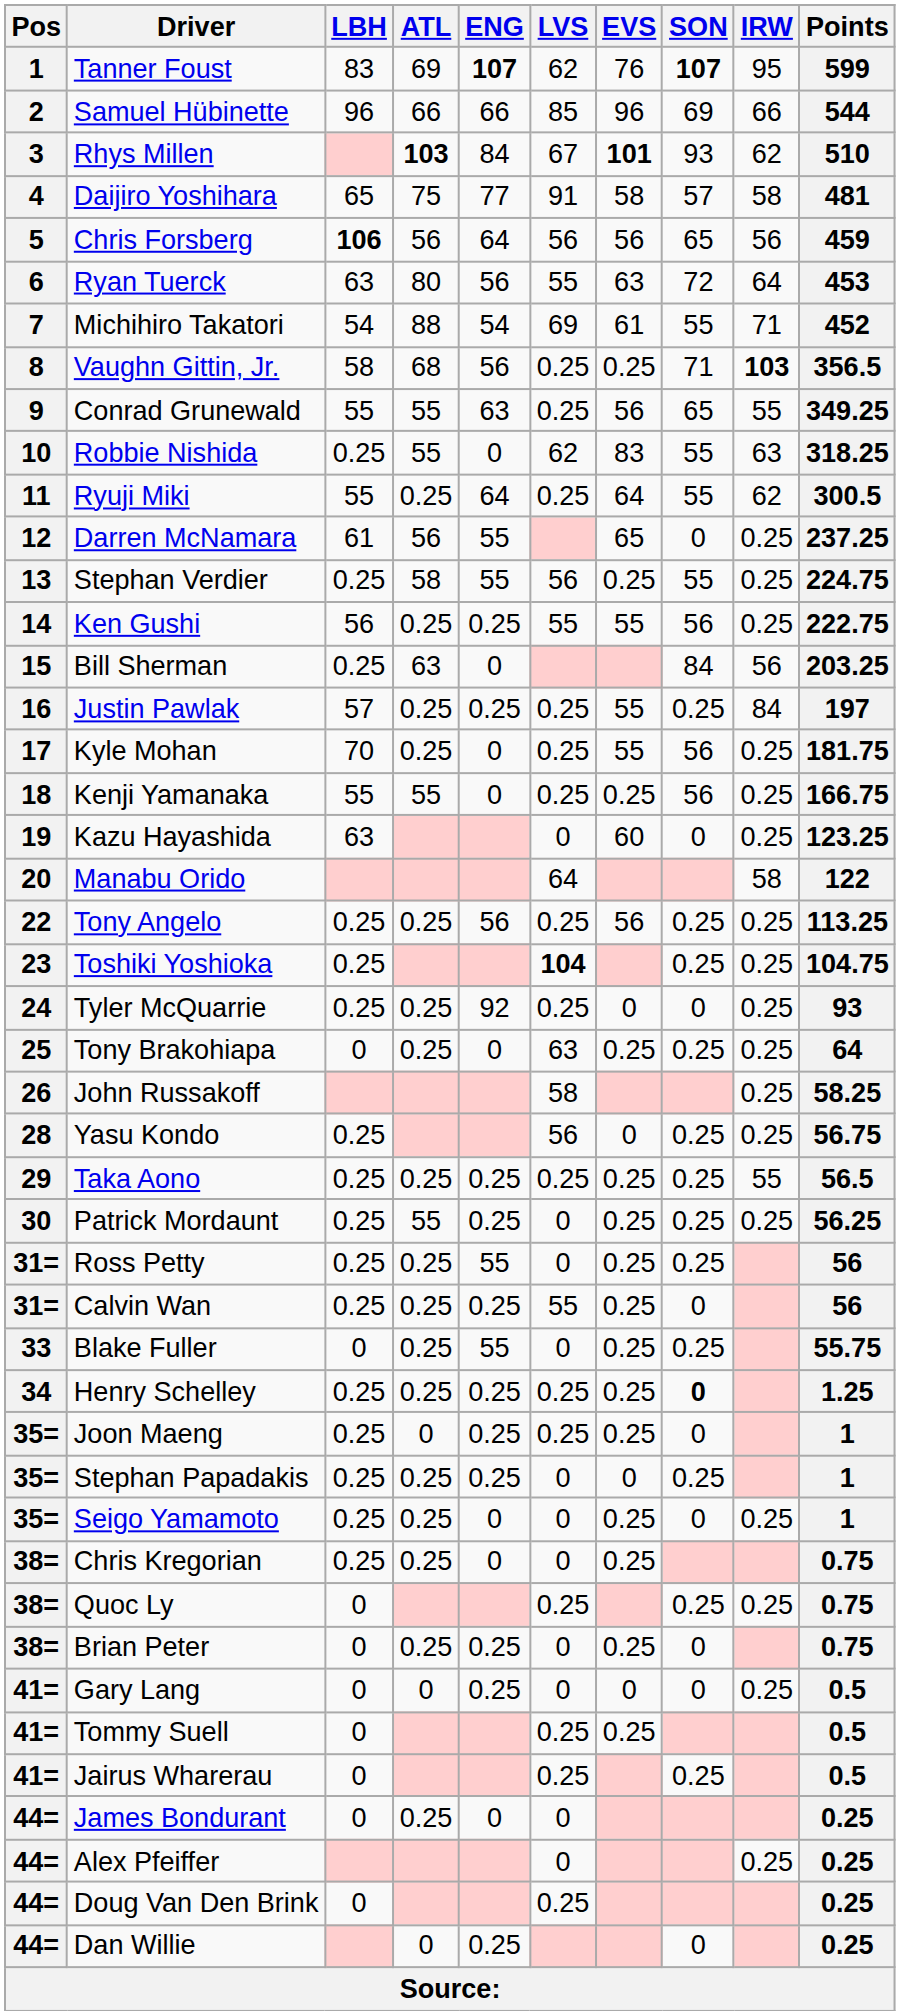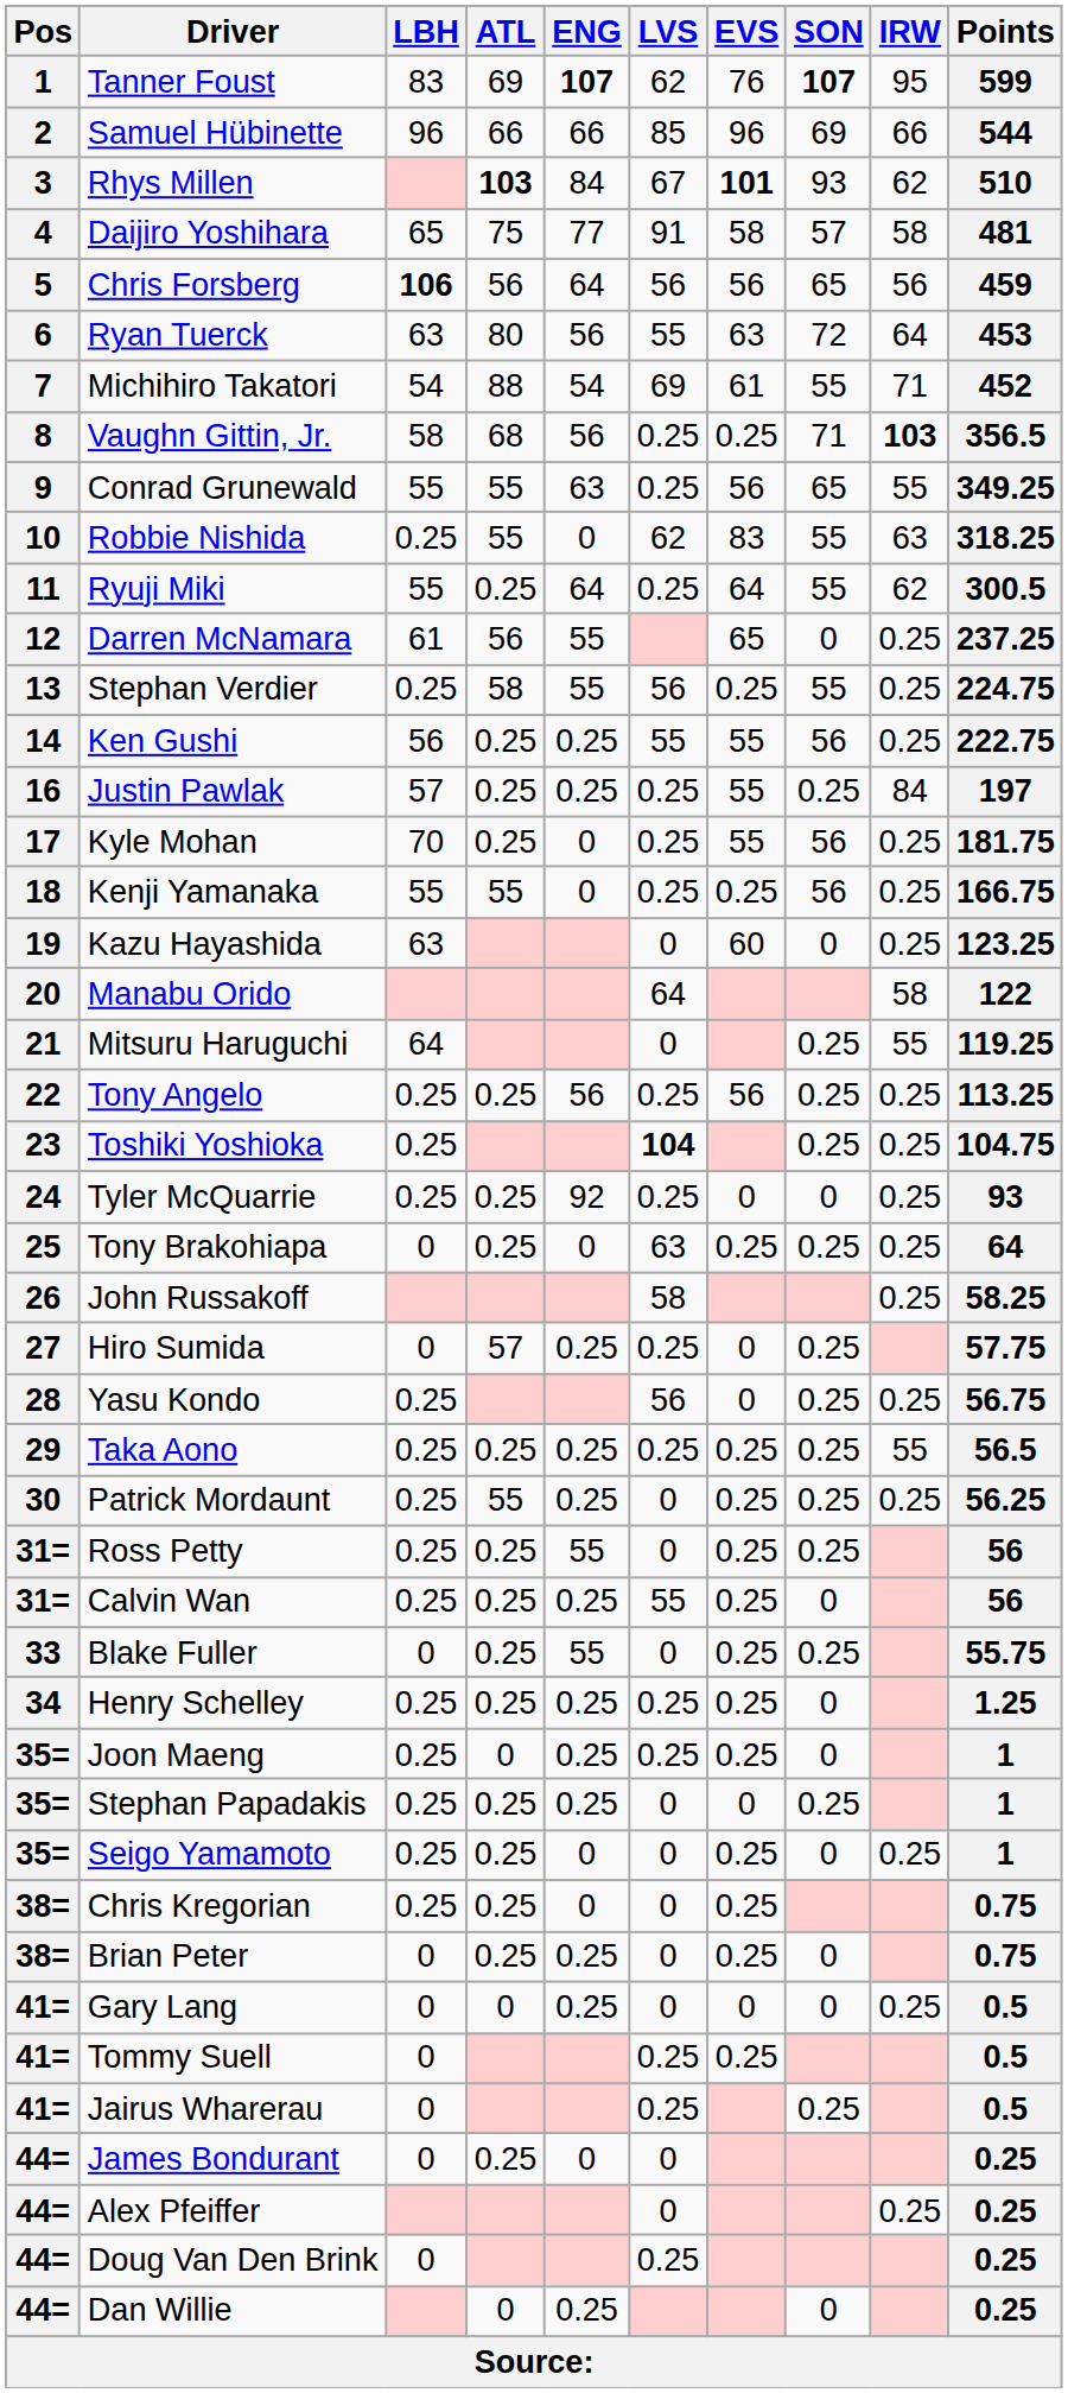- row: 15 | Bill Sherman | 0.25 | 63 | 0 | 84 | 56 | 203.25
+ row: 21 | Mitsuru Haruguchi | 64 | 0 | 0.25 | 55 | 119.25
+ row: 27 | Hiro Sumida | 0 | 57 | 0.25 | 0.25 | 0 | 0.25 | 57.75
Henry Schelley | SON: bold -> normal
- row: 38= | Quoc Ly | 0 | 0.25 | 0.25 | 0.25 | 0.75
